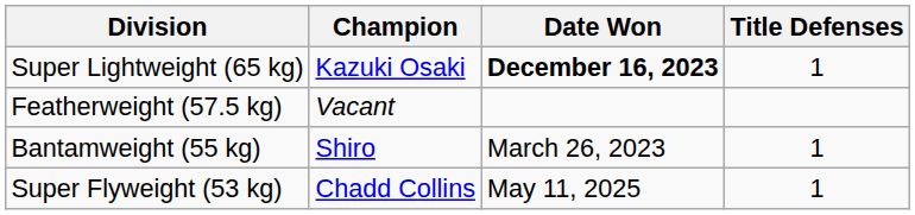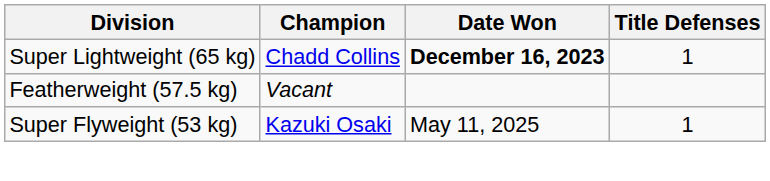Super Lightweight (65 kg) | Champion: Kazuki Osaki -> Chadd Collins
- row: Bantamweight (55 kg) | Shiro | March 26, 2023 | 1
Super Flyweight (53 kg) | Champion: Chadd Collins -> Kazuki Osaki
